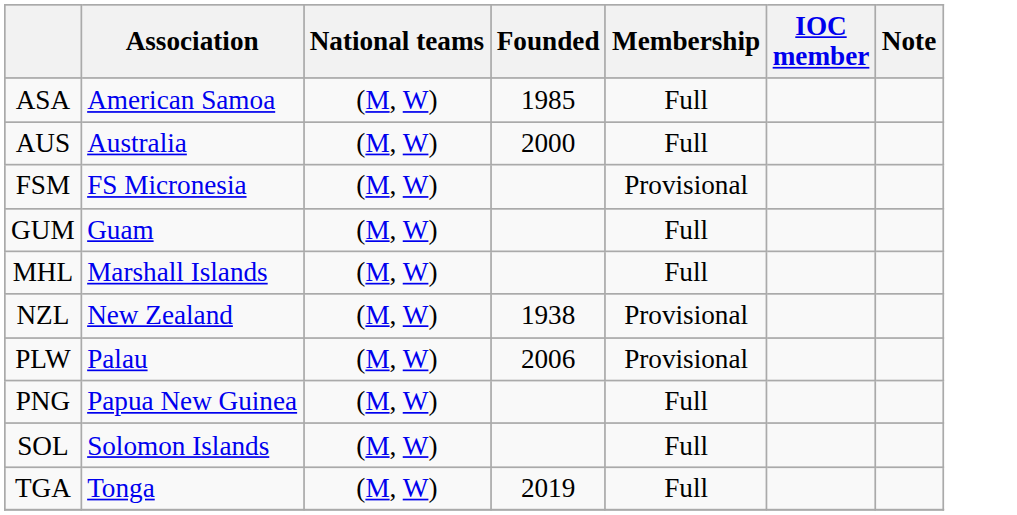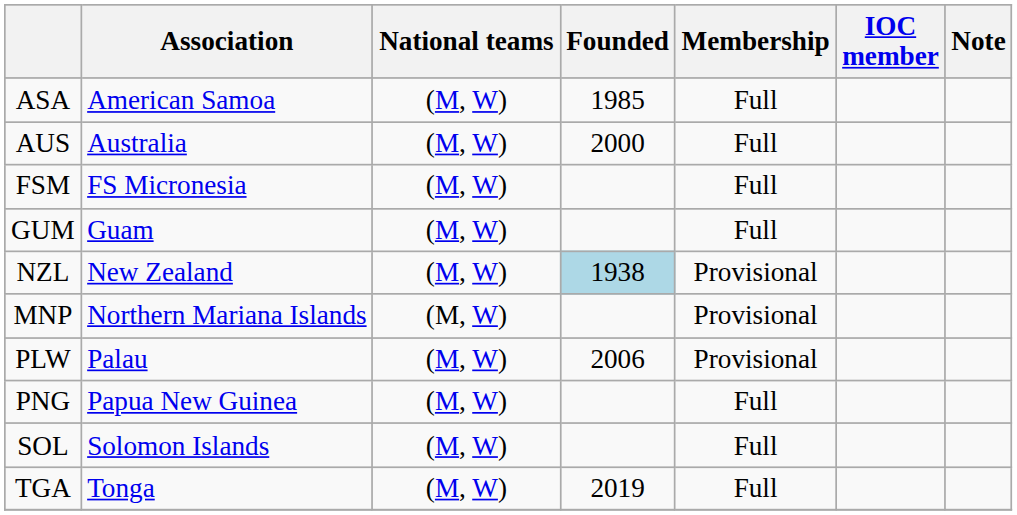FSM | Membership: Provisional -> Full
- row: MHL | Marshall Islands | (M, W) | Full
NZL | Founded: no background -> lightblue background
+ row: MNP | Northern Mariana Islands | (M, W) | Provisional
